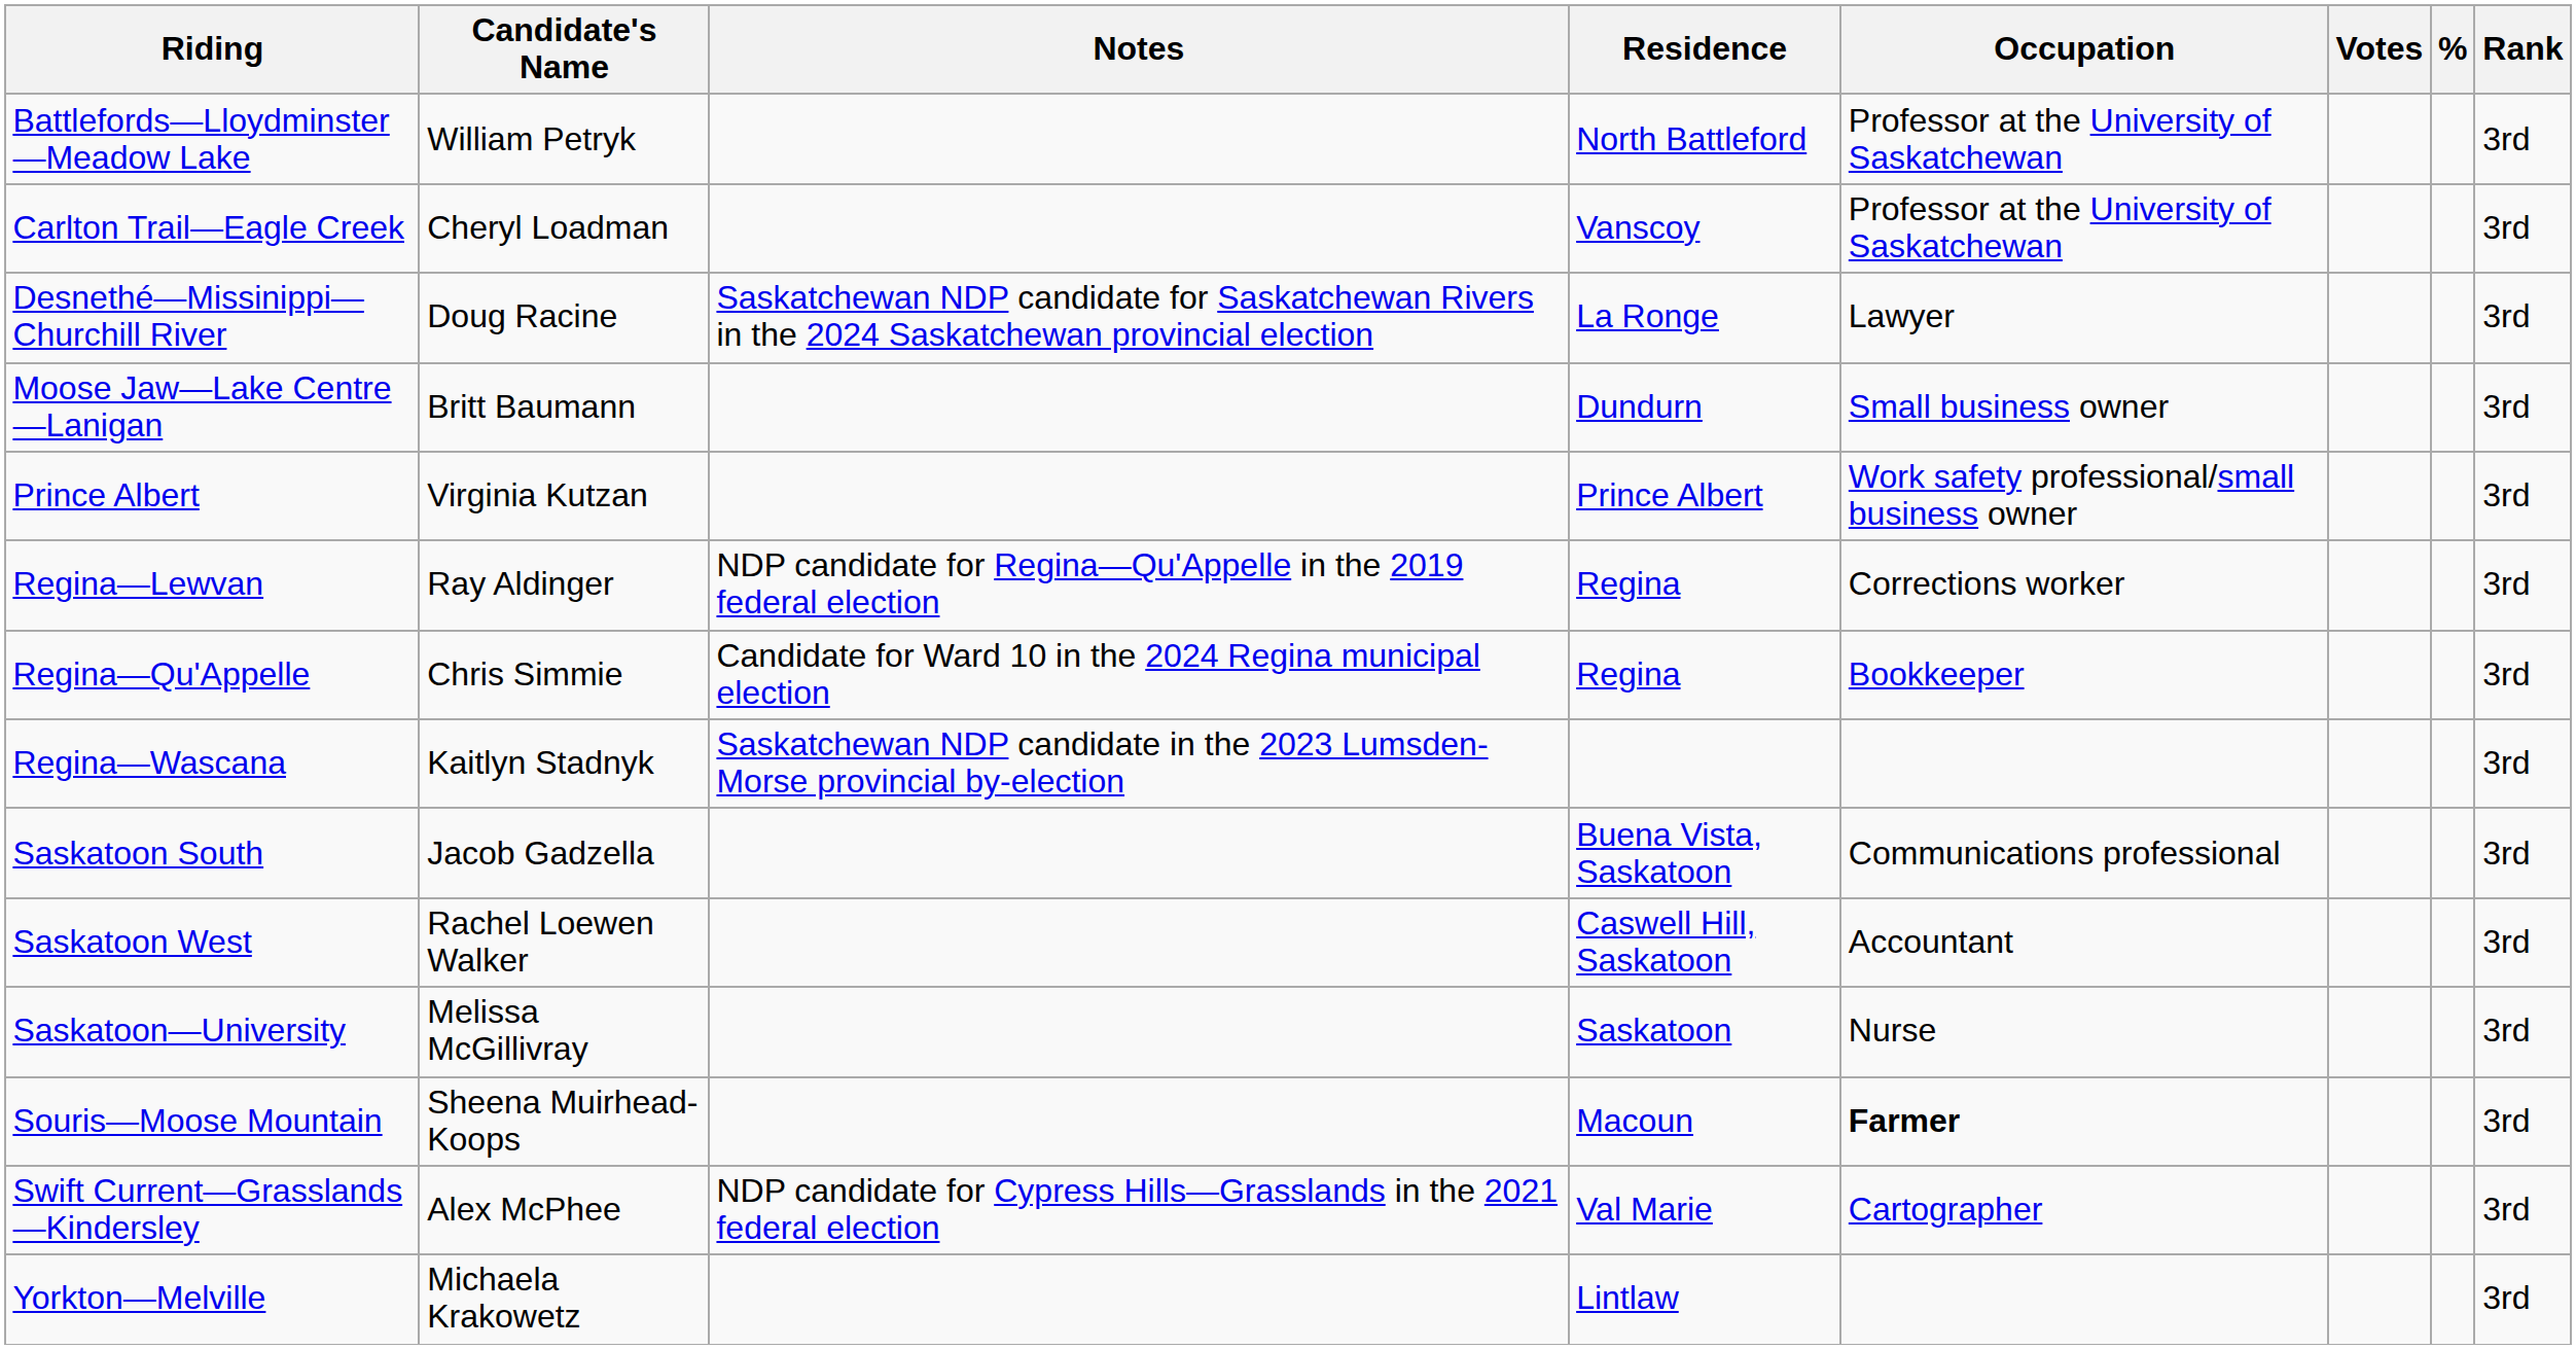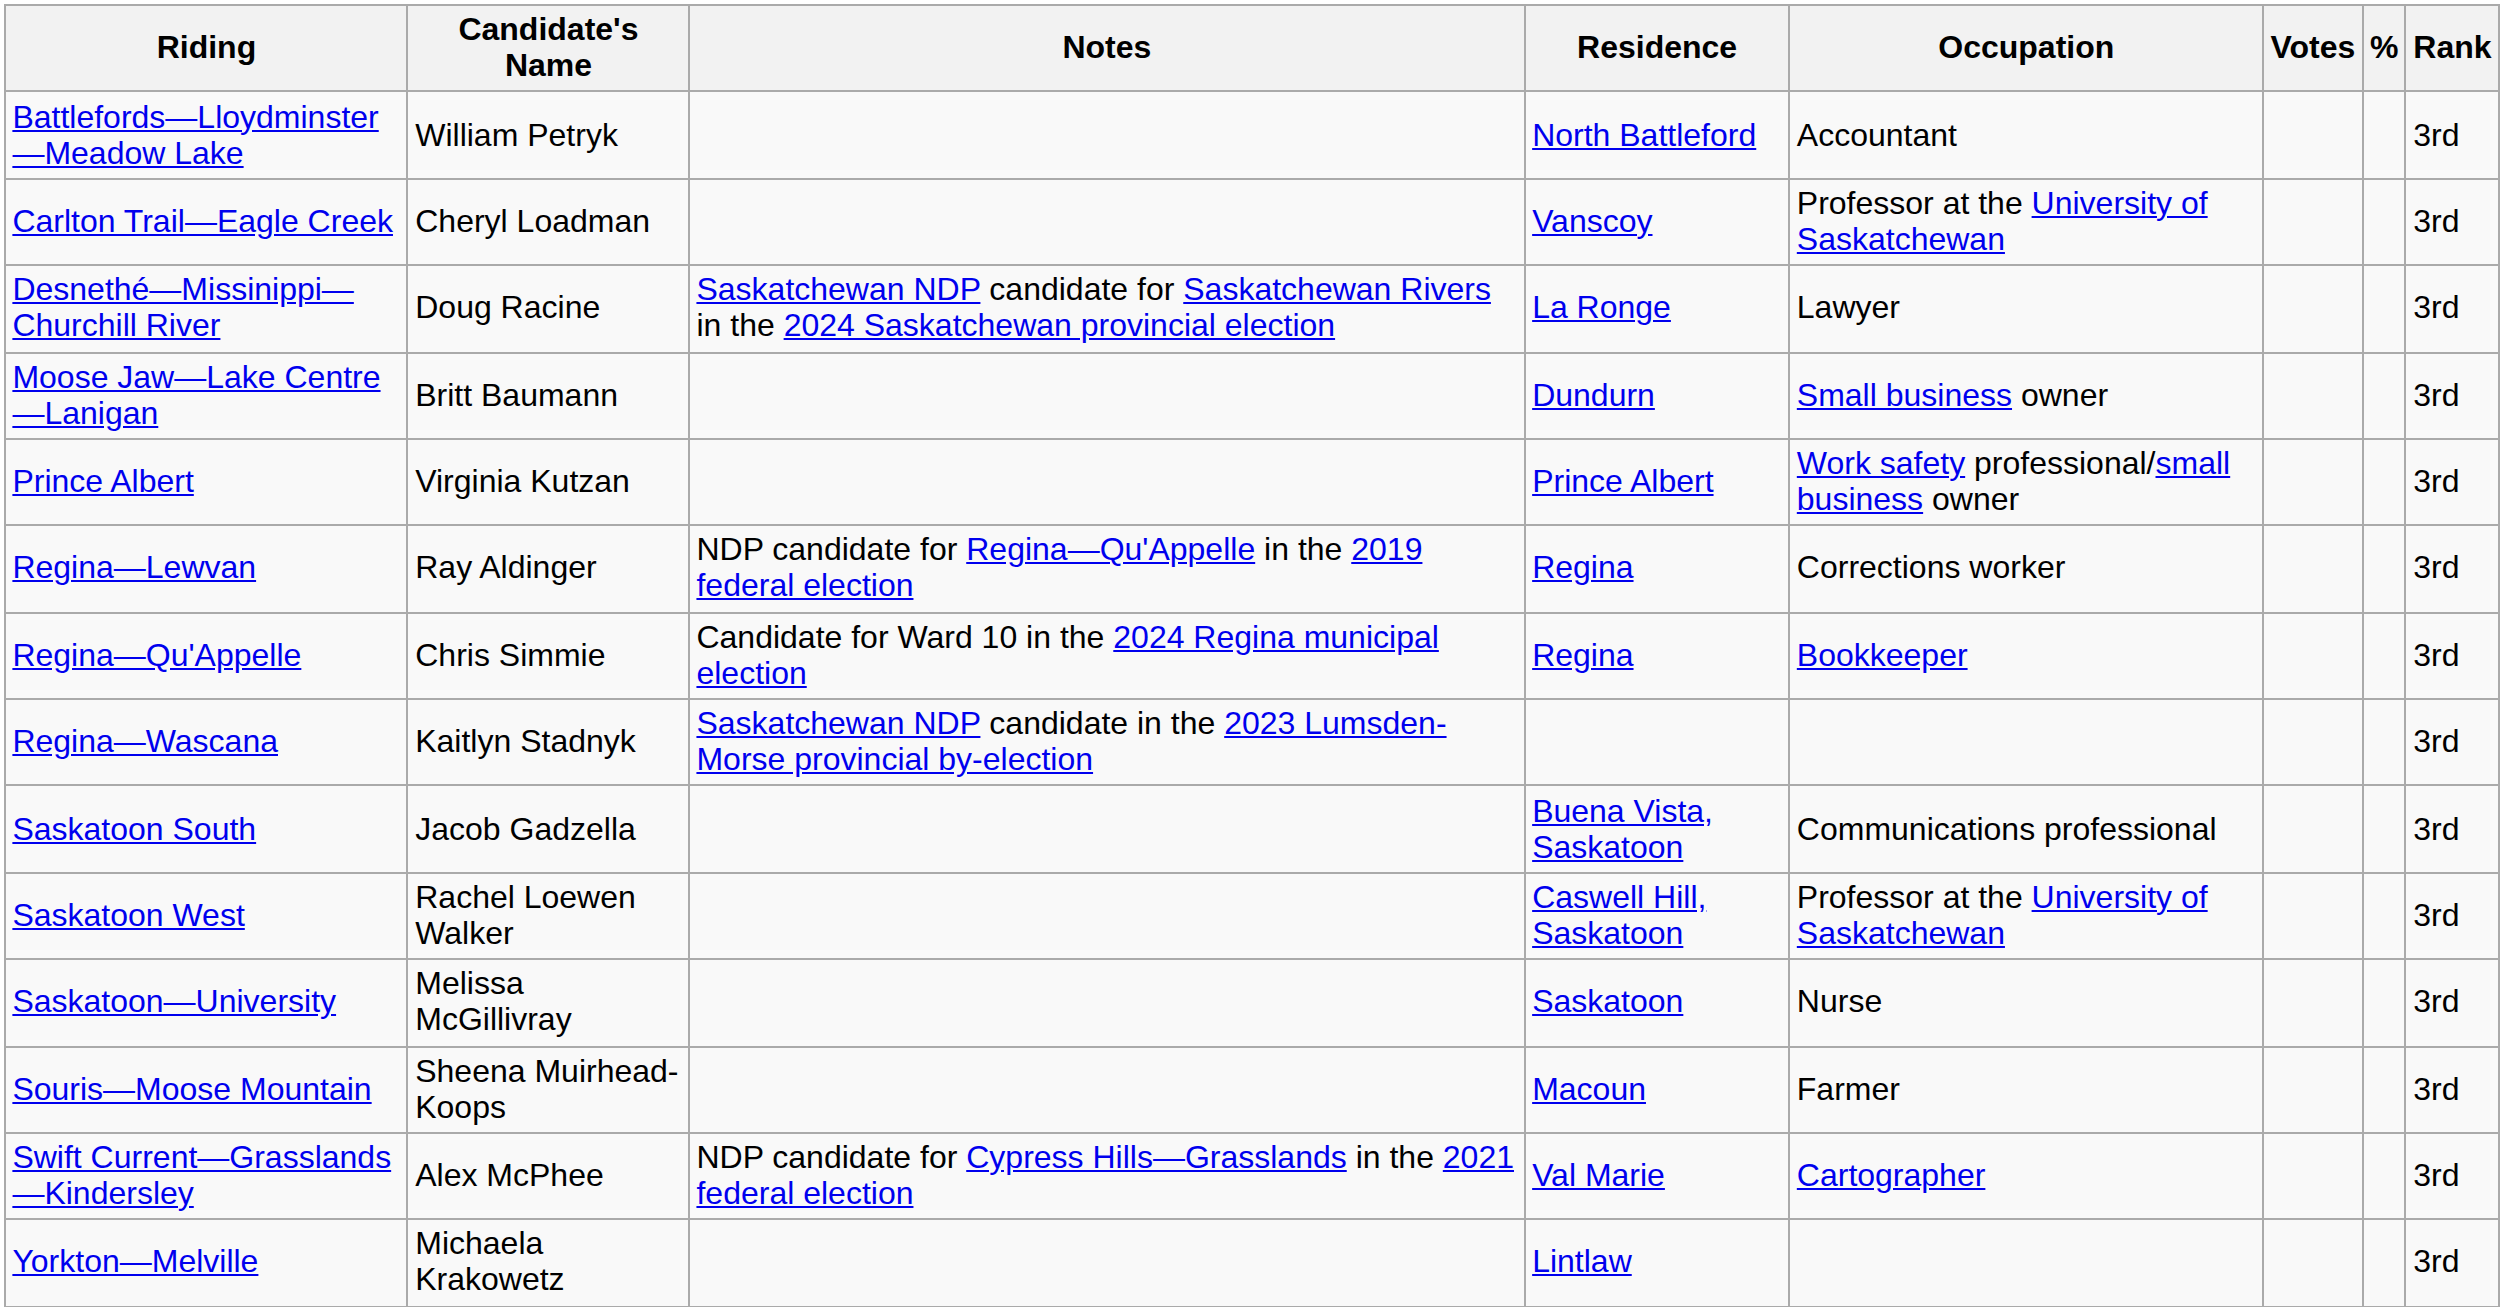Battlefords—Lloydminster—Meadow Lake | Occupation: Professor at the University of Saskatchewan -> Accountant
Saskatoon West | Occupation: Accountant -> Professor at the University of Saskatchewan
Souris—Moose Mountain | Occupation: bold -> normal
